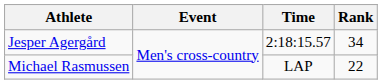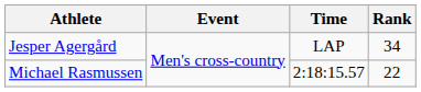Jesper Agergård | Time: 2:18:15.57 -> LAP
Michael Rasmussen | Time: LAP -> 2:18:15.57
